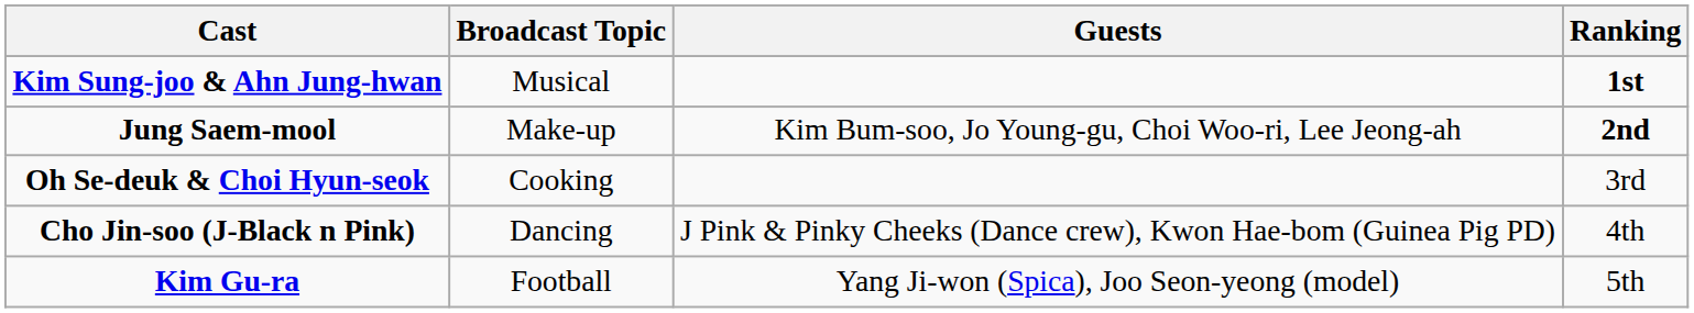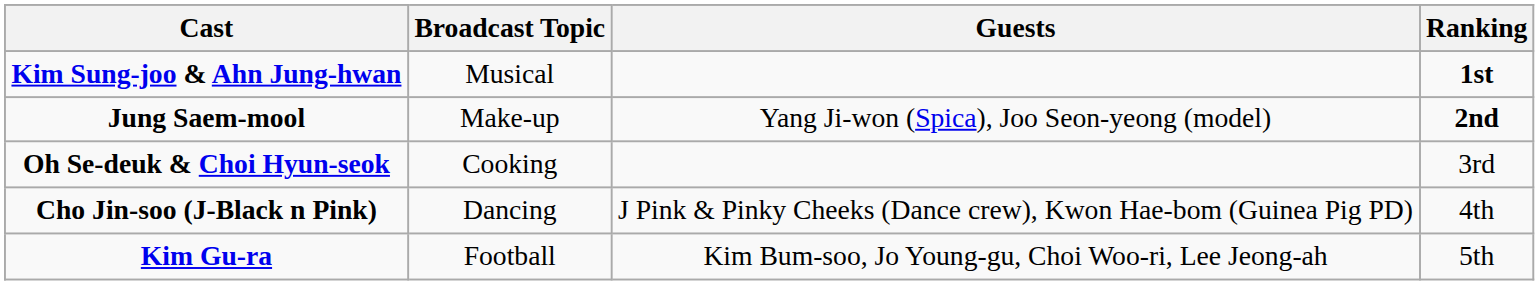Jung Saem-mool | Guests: Kim Bum-soo, Jo Young-gu, Choi Woo-ri, Lee Jeong-ah -> Yang Ji-won (Spica), Joo Seon-yeong (model)
Kim Gu-ra | Guests: Yang Ji-won (Spica), Joo Seon-yeong (model) -> Kim Bum-soo, Jo Young-gu, Choi Woo-ri, Lee Jeong-ah
